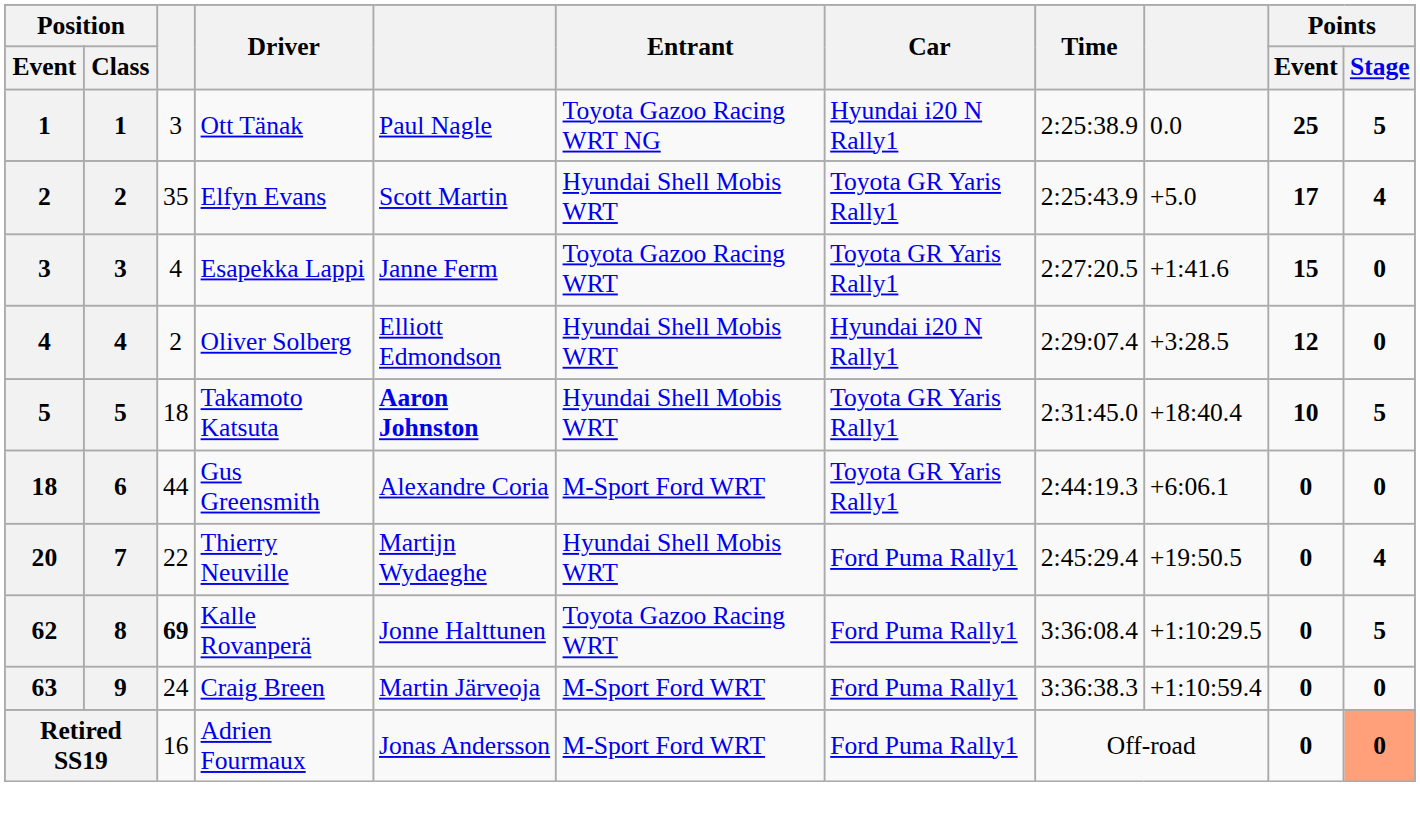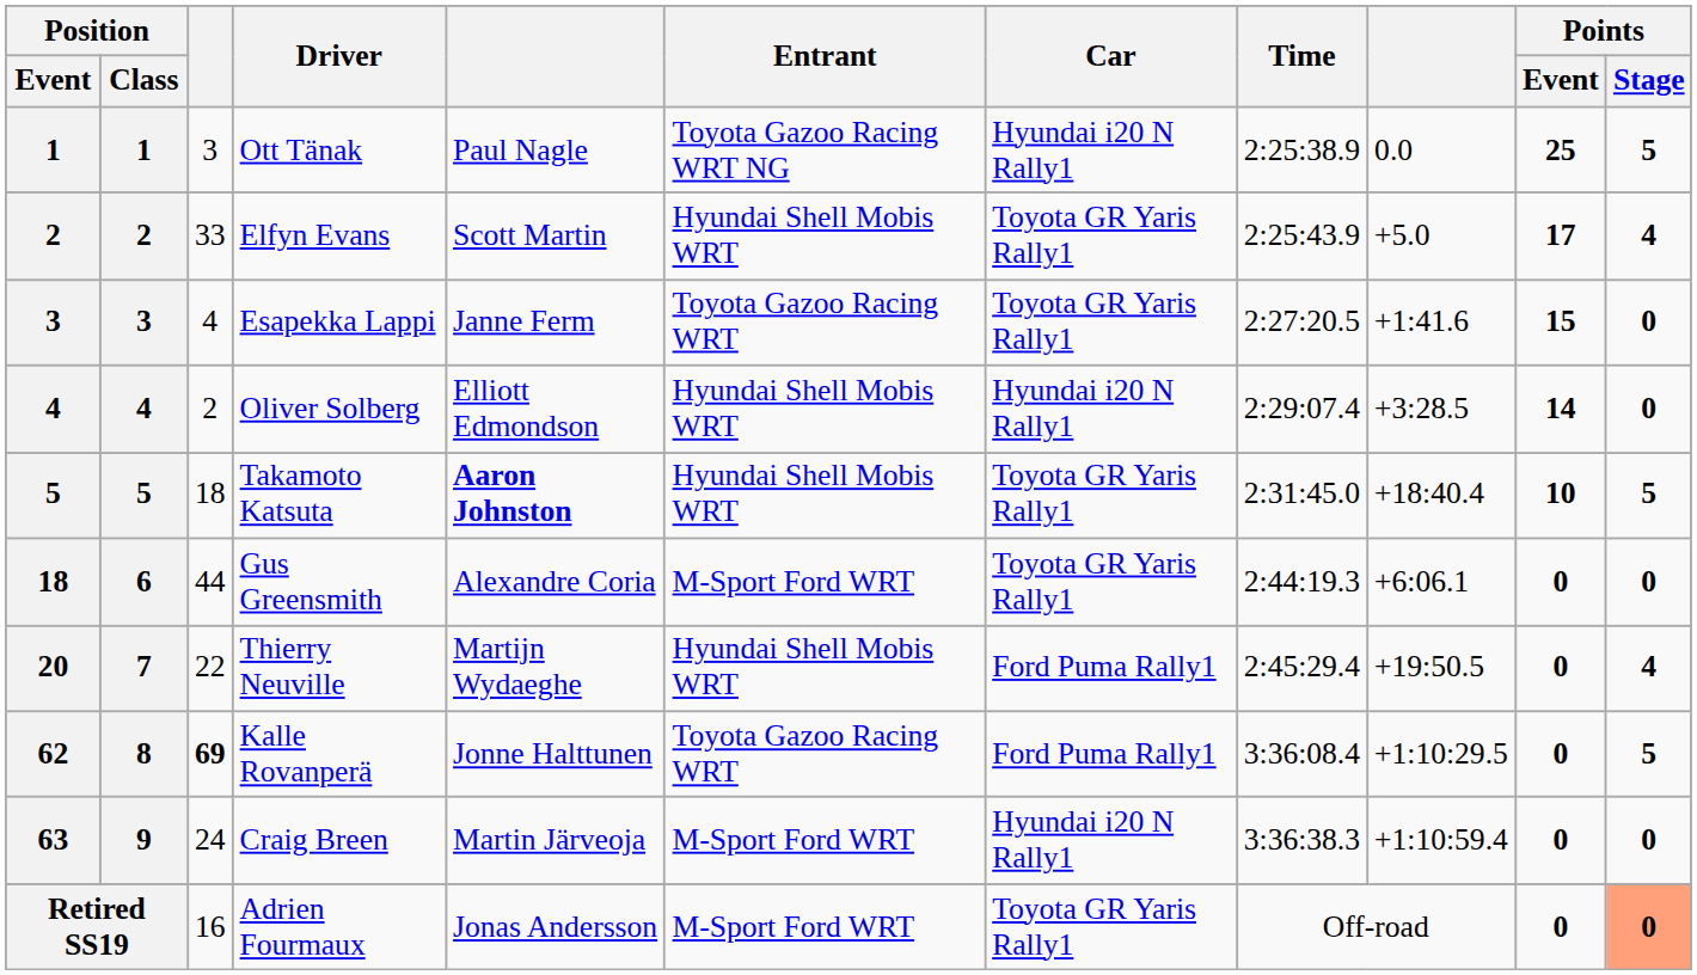Elfyn Evans | column 3: 35 -> 33
Oliver Solberg | Points / Event: 12 -> 14
Craig Breen | Car: Ford Puma Rally1 -> Hyundai i20 N Rally1
Adrien Fourmaux | Car: Ford Puma Rally1 -> Toyota GR Yaris Rally1
